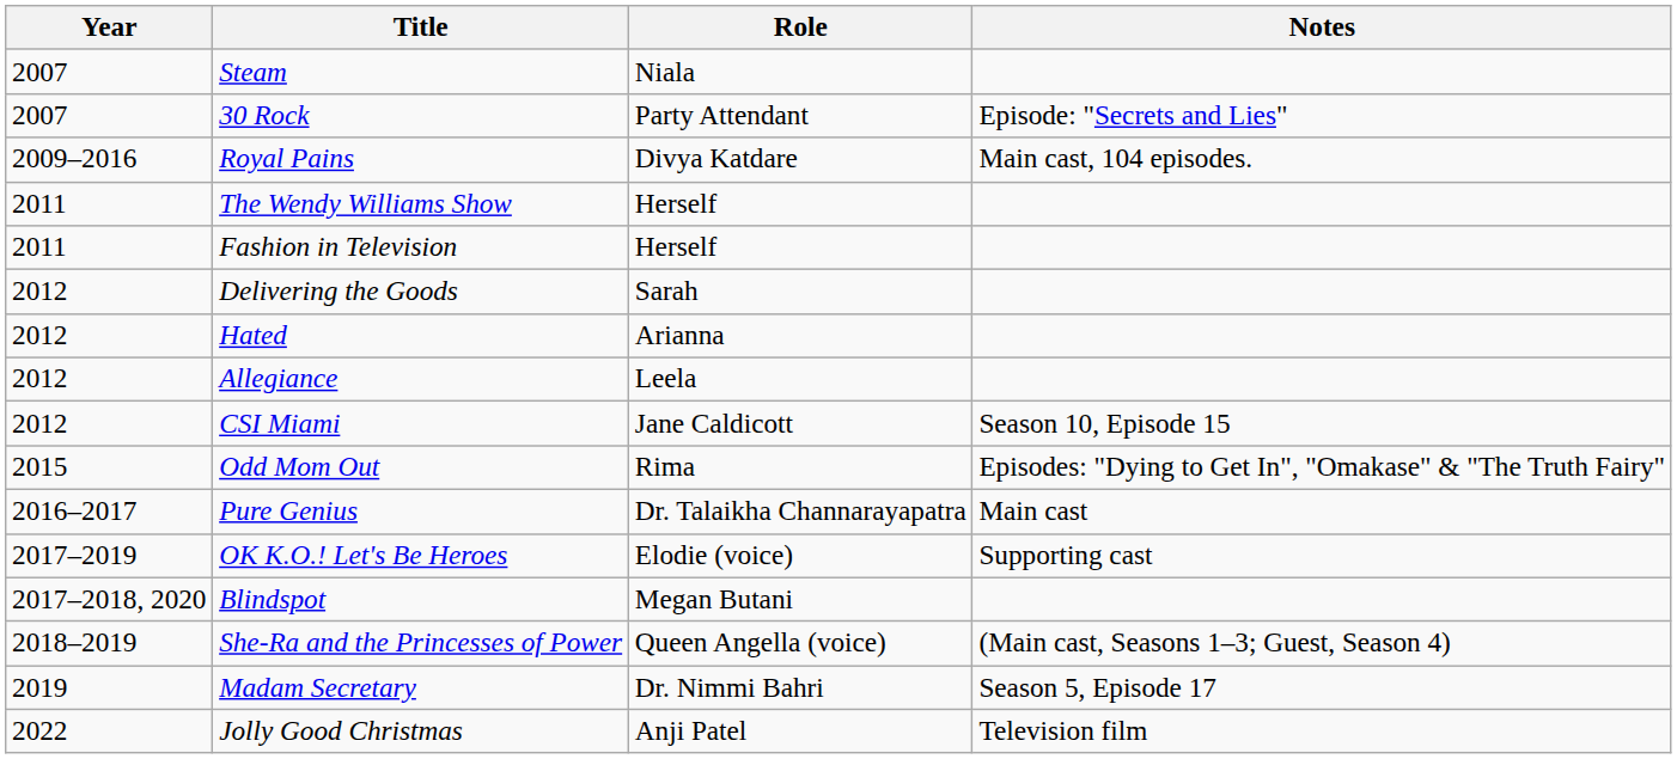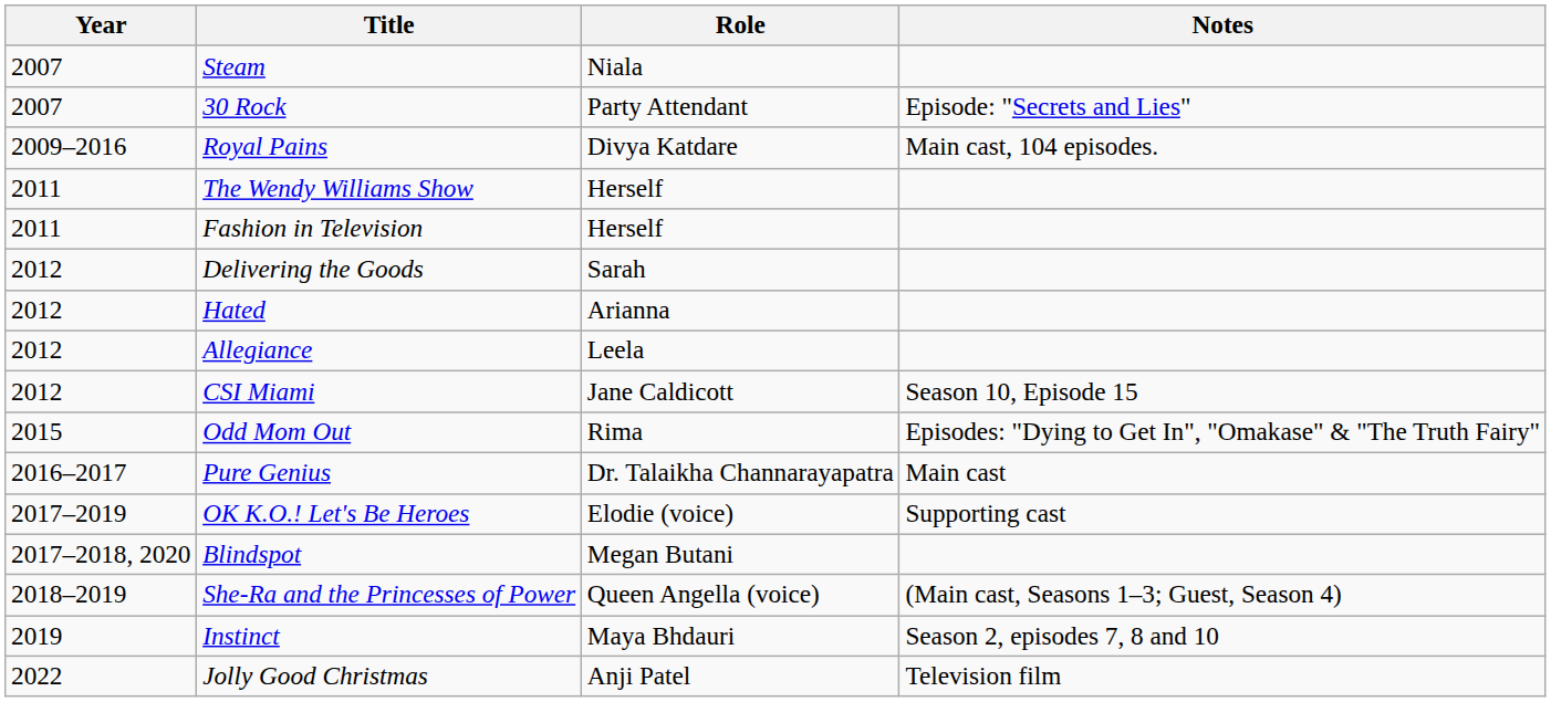- row: 2019 | Madam Secretary | Dr. Nimmi Bahri | Season 5, Episode 17
+ row: 2019 | Instinct | Maya Bhdauri | Season 2, episodes 7, 8 and 10
